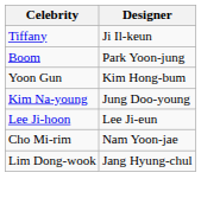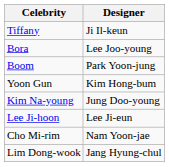+ row: Bora | Lee Joo-young
